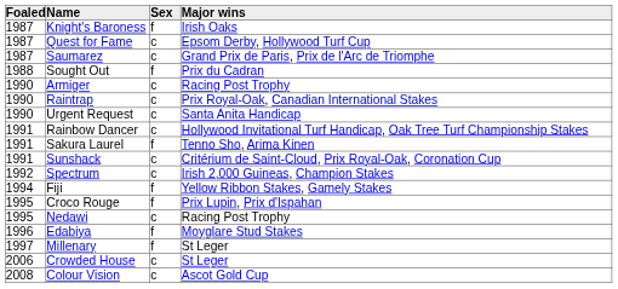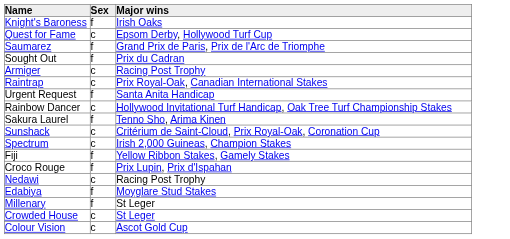- column: Foaled | 1987 | 1987 | 1987 | 1988 | 1990 | 1990 | 1990 | 1991 | 1991 | 1991 | 1992 | 1994 | 1995 | 1995 | 1996 | 1997 | 2006 | 2008
Saumarez | Sex: c -> f
Urgent Request | Sex: c -> f
